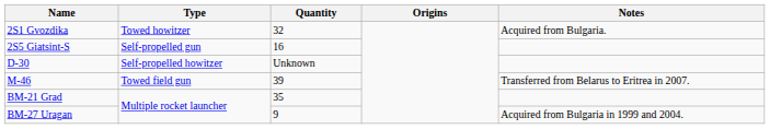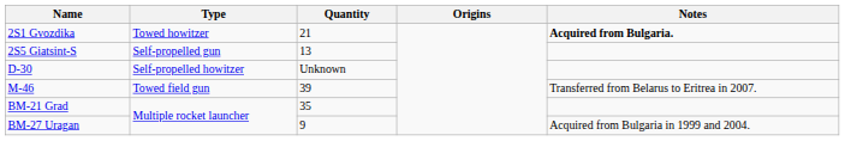2S1 Gvozdika | Quantity: 32 -> 21
2S1 Gvozdika | Notes: normal -> bold
2S5 Giatsint-S | Quantity: 16 -> 13
